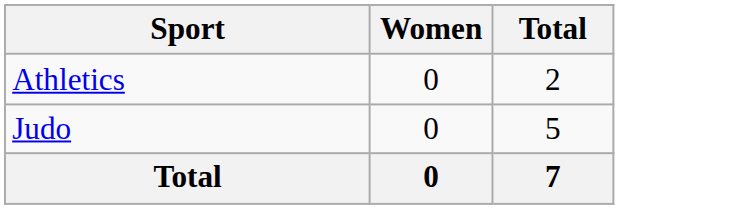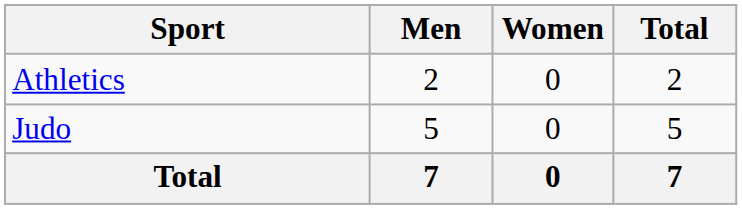+ column: Men | 2 | 5 | 7
